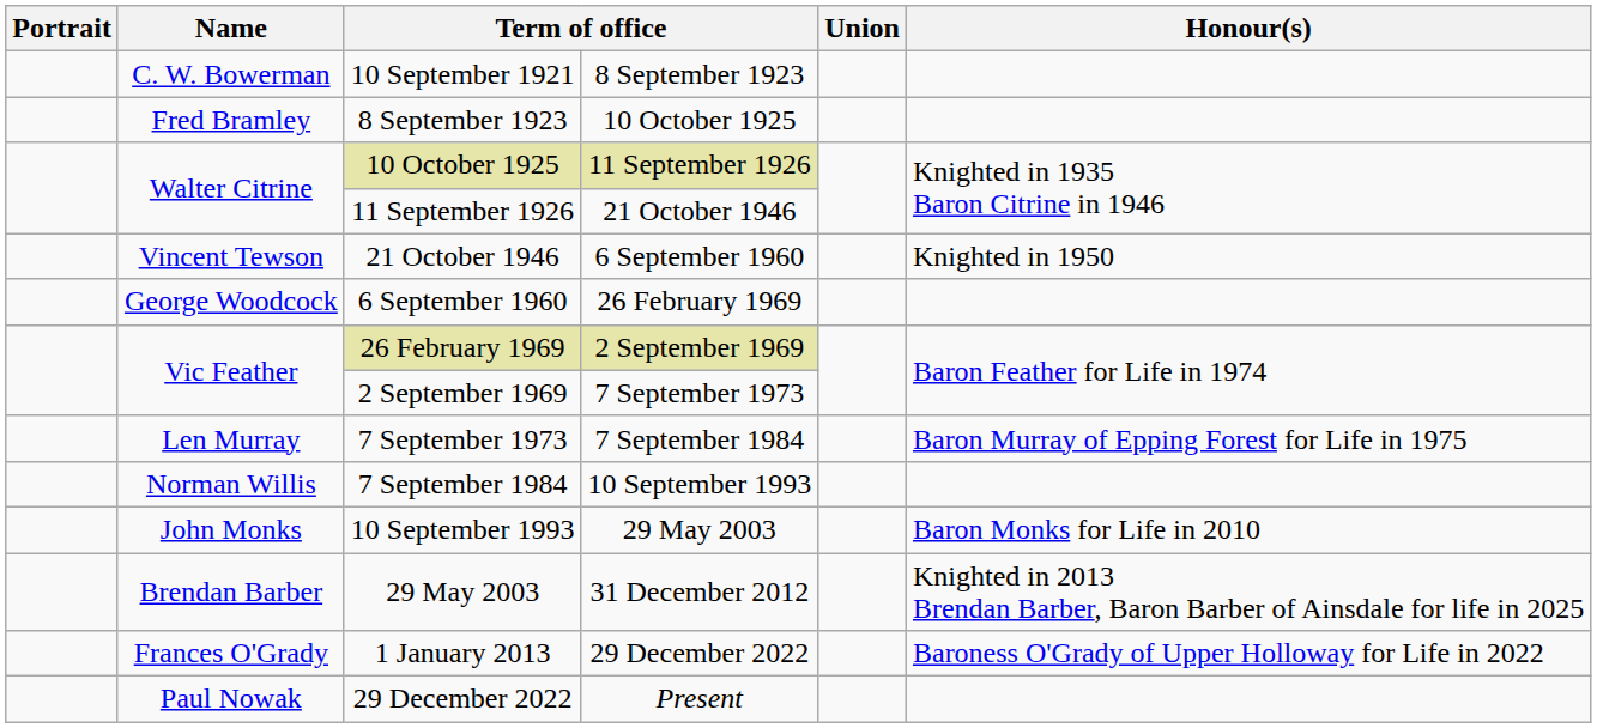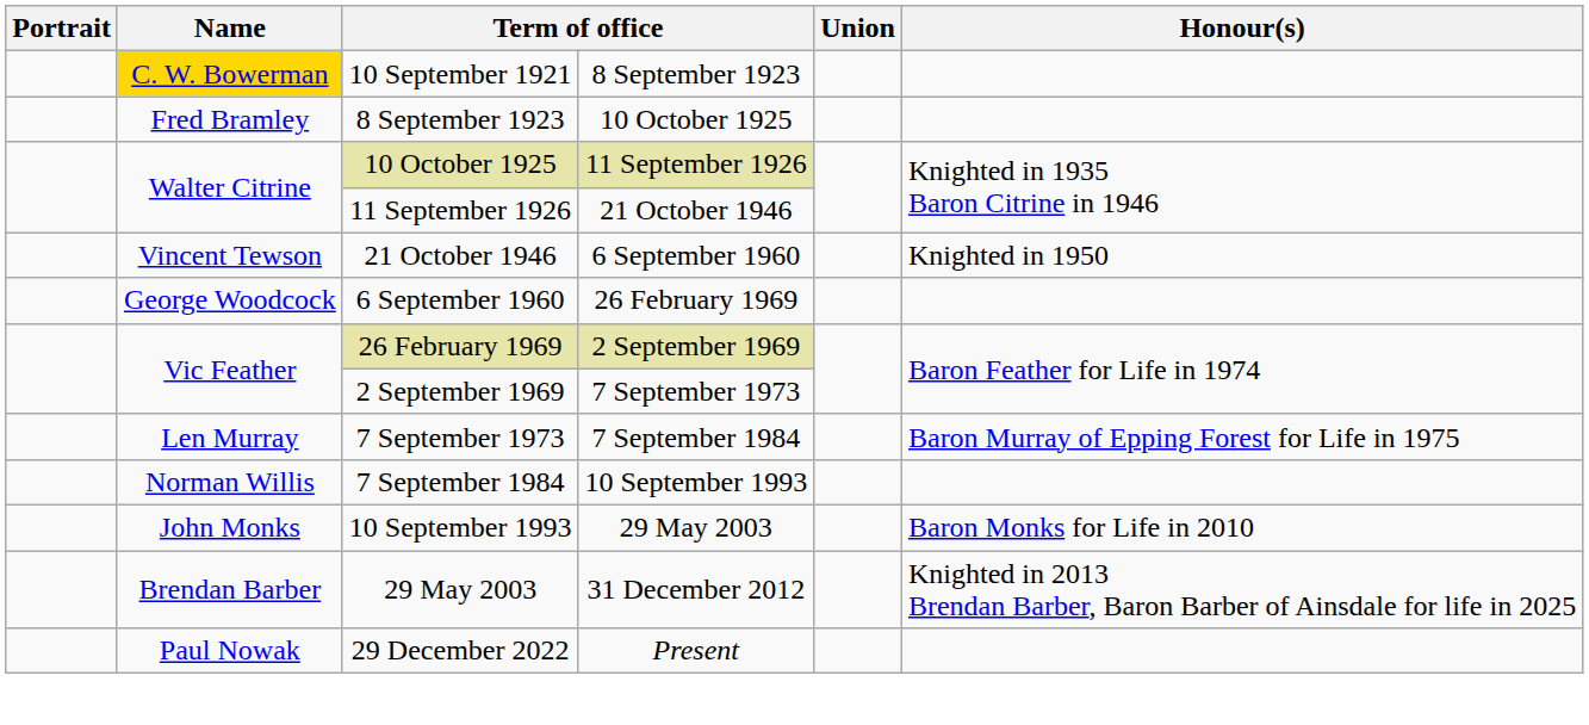10 September 1921 | Name: no background -> gold background
- row: Frances O'Grady | 1 January 2013 | 29 December 2022 | Baroness O'Grady of Upper Holloway for Life in 2022
